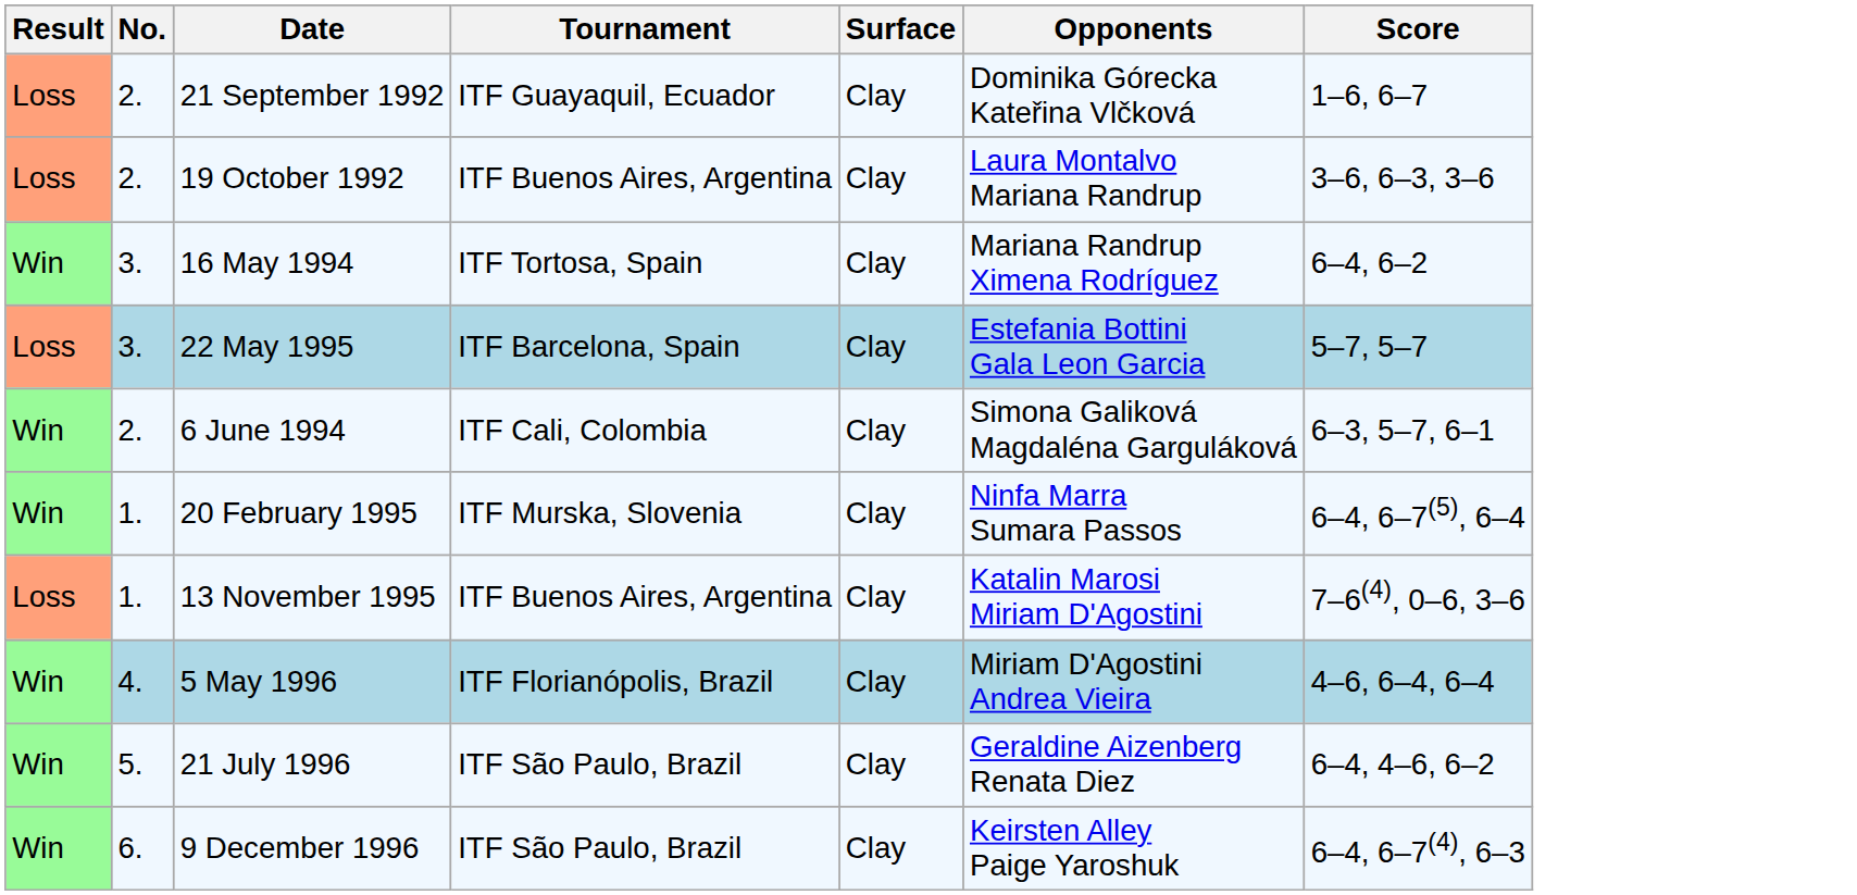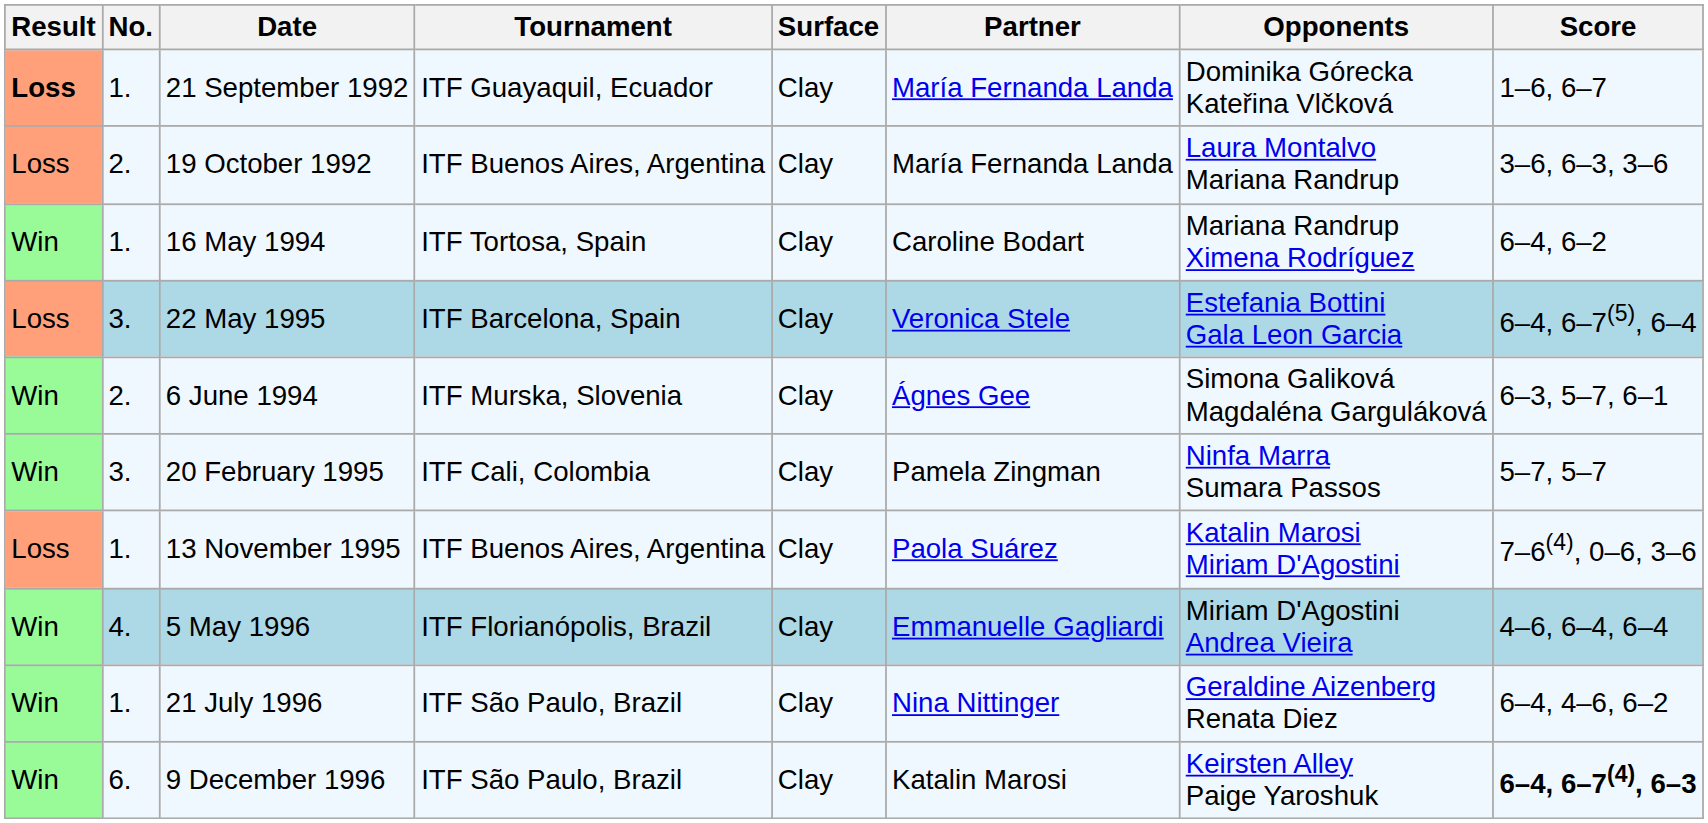+ column: Partner | María Fernanda Landa | María Fernanda Landa | Caroline Bodart | Veronica Stele | Ágnes Gee | Pamela Zingman | Paola Suárez | Emmanuelle Gagliardi | Nina Nittinger | Katalin Marosi
21 September 1992 | Result: normal -> bold
21 September 1992 | No.: 2. -> 1.
16 May 1994 | No.: 3. -> 1.
22 May 1995 | Score: 5–7, 5–7 -> 6–4, 6–7(5), 6–4
6 June 1994 | Tournament: ITF Cali, Colombia -> ITF Murska, Slovenia
20 February 1995 | No.: 1. -> 3.
20 February 1995 | Tournament: ITF Murska, Slovenia -> ITF Cali, Colombia
20 February 1995 | Score: 6–4, 6–7(5), 6–4 -> 5–7, 5–7
21 July 1996 | No.: 5. -> 1.
9 December 1996 | Score: normal -> bold
